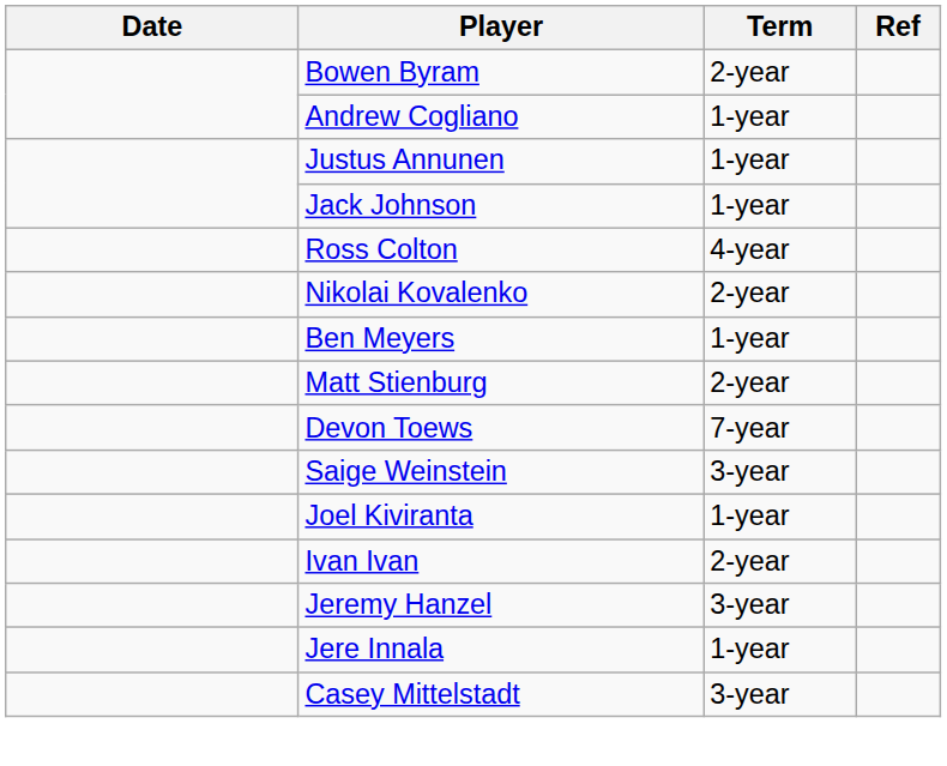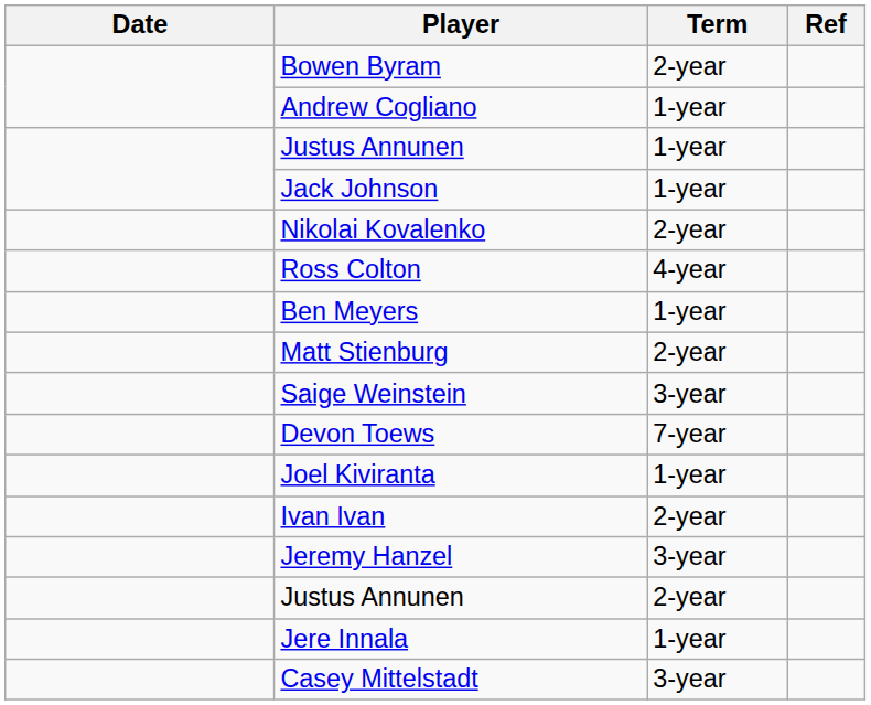rows swapped: Ross Colton <-> Nikolai Kovalenko
rows swapped: Saige Weinstein <-> Devon Toews
+ row: Justus Annunen | 2-year
